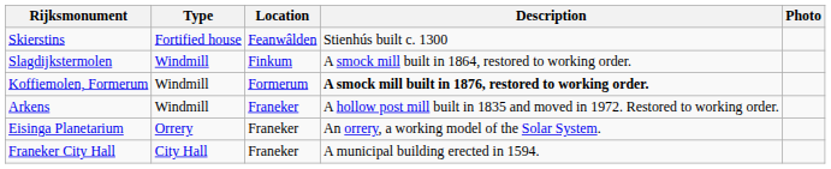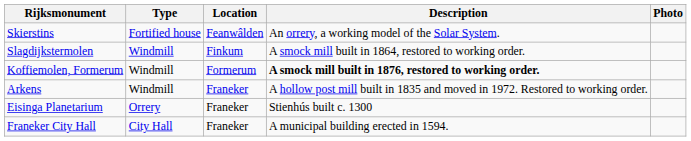Skierstins | Description: Stienhús built c. 1300 -> An orrery, a working model of the Solar System.
Eisinga Planetarium | Description: An orrery, a working model of the Solar System. -> Stienhús built c. 1300
